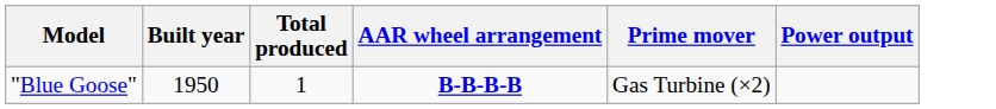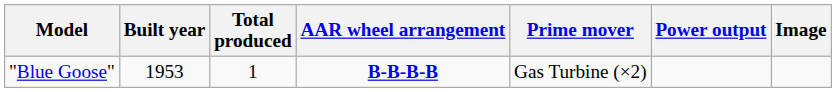+ column: Image
"Blue Goose" | Built year: 1950 -> 1953
